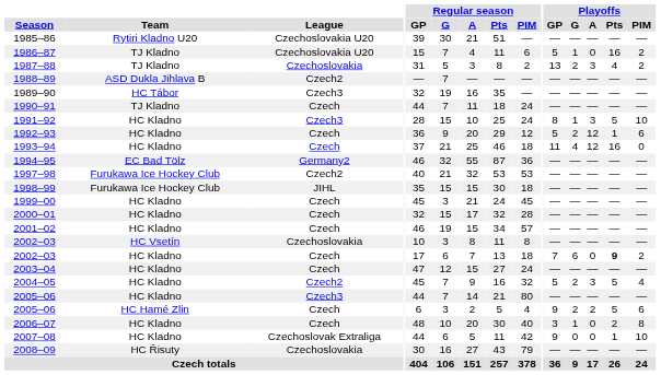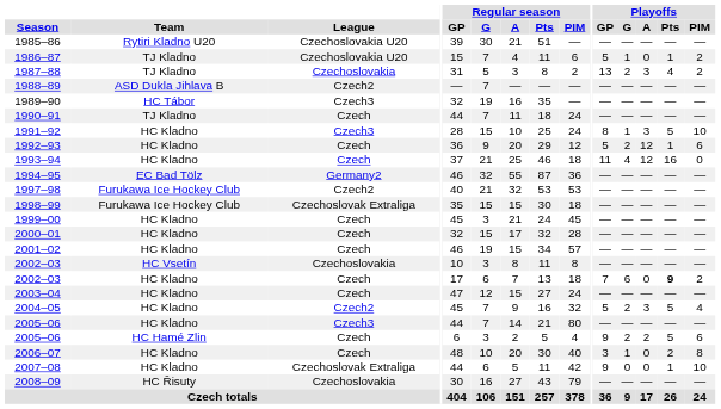1986–87 | Playoffs / Pts: 16 -> 1
1998–99 | League: JIHL -> Czechoslovak Extraliga
